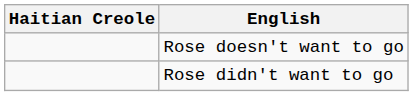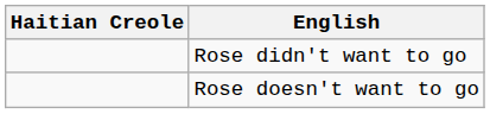rows swapped: Rose doesn't want to go <-> Rose didn't want to go
